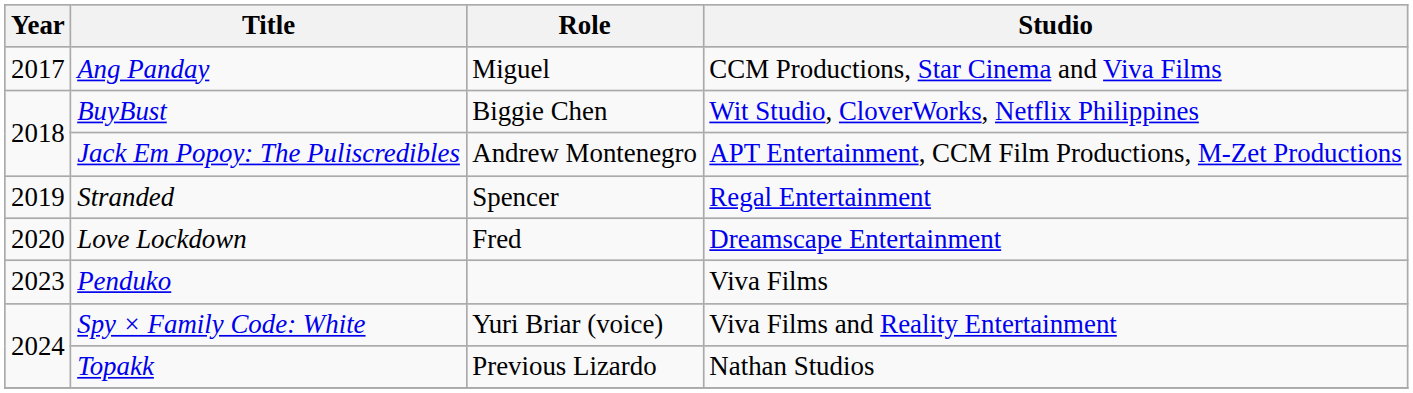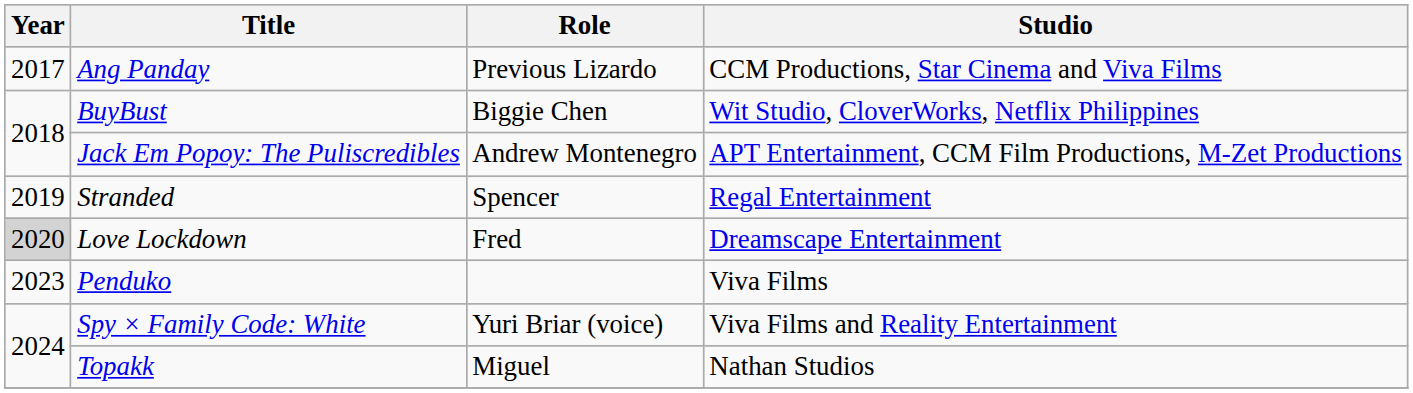Ang Panday | Role: Miguel -> Previous Lizardo
Love Lockdown | Year: no background -> lightgrey background
Topakk | Role: Previous Lizardo -> Miguel
